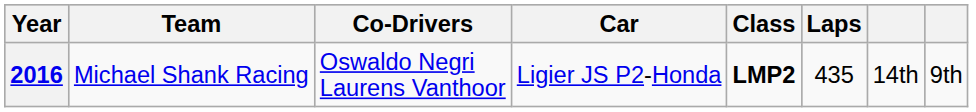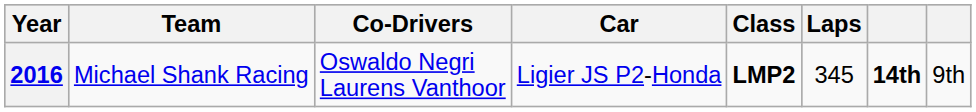2016 | Laps: 435 -> 345
2016 | column 7: normal -> bold
